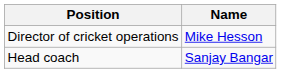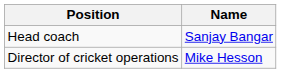rows swapped: Director of cricket operations <-> Head coach
